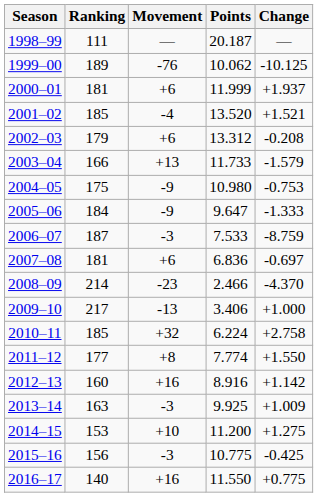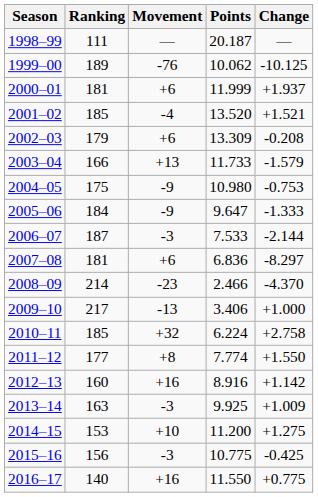2002–03 | Points: 13.312 -> 13.309
2006–07 | Change: -8.759 -> -2.144
2007–08 | Change: -0.697 -> -8.297
